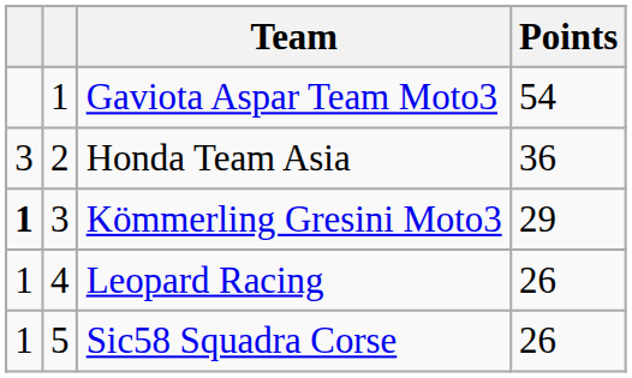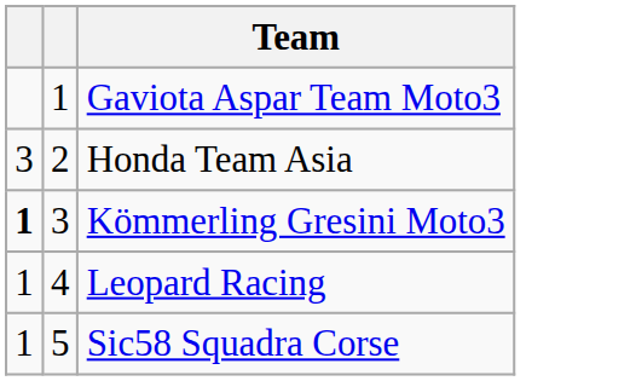- column: Points | 54 | 36 | 29 | 26 | 26
